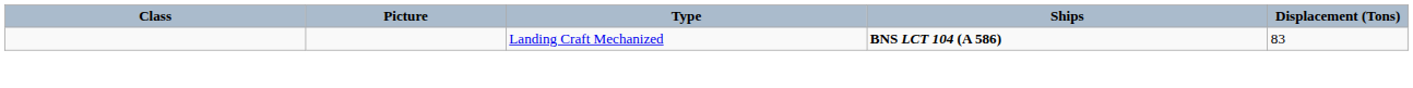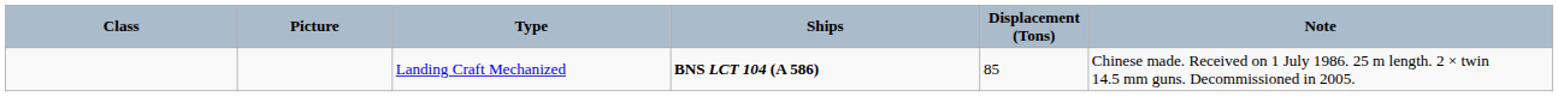+ column: Note | Chinese made. Received on 1 July 1986. 25 m length. 2 × twin 14.5 mm guns. Decommissioned in 2005.
Landing Craft Mechanized | Displacement (Tons): 83 -> 85
